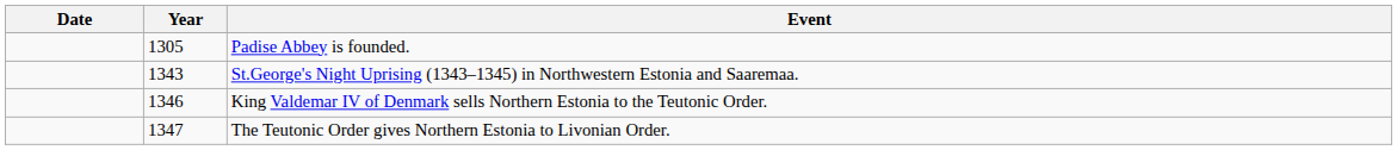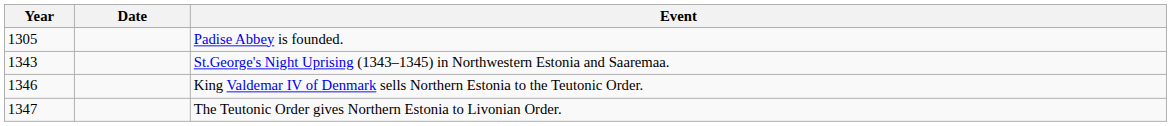columns swapped: Year <-> Date
